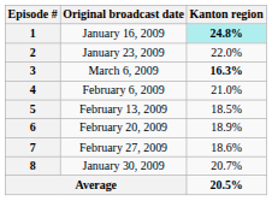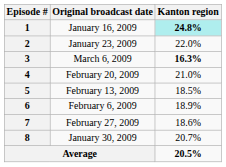4 | Original broadcast date: February 6, 2009 -> February 20, 2009
6 | Original broadcast date: February 20, 2009 -> February 6, 2009
